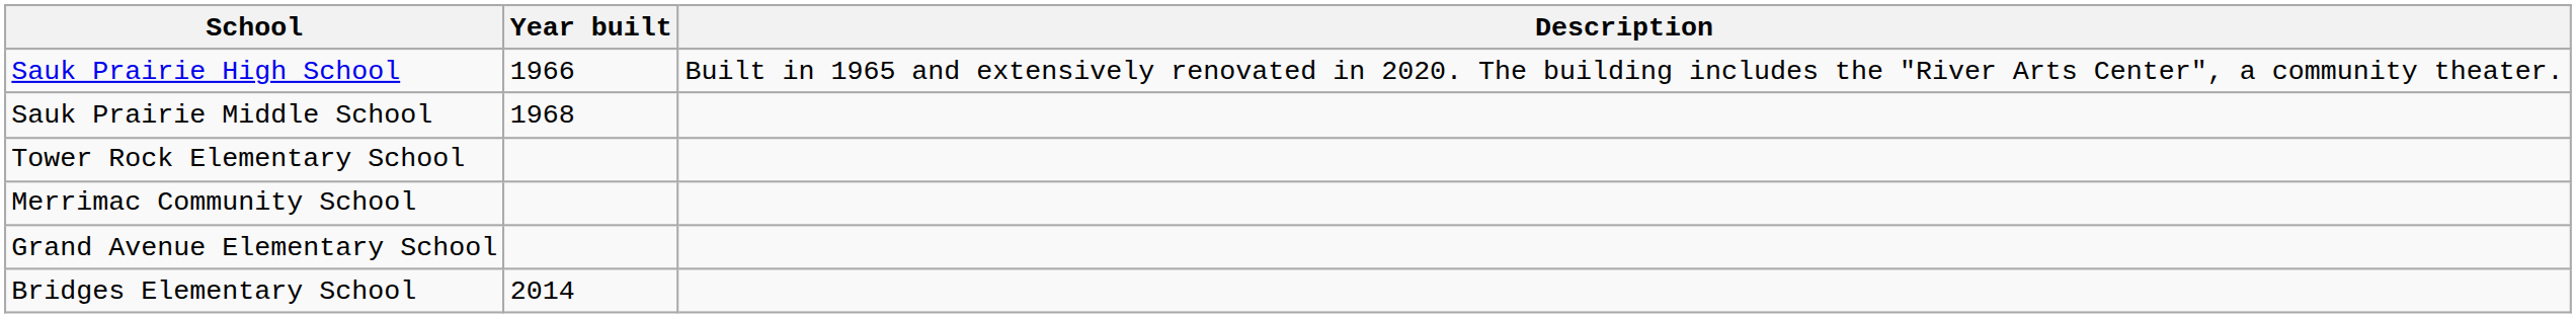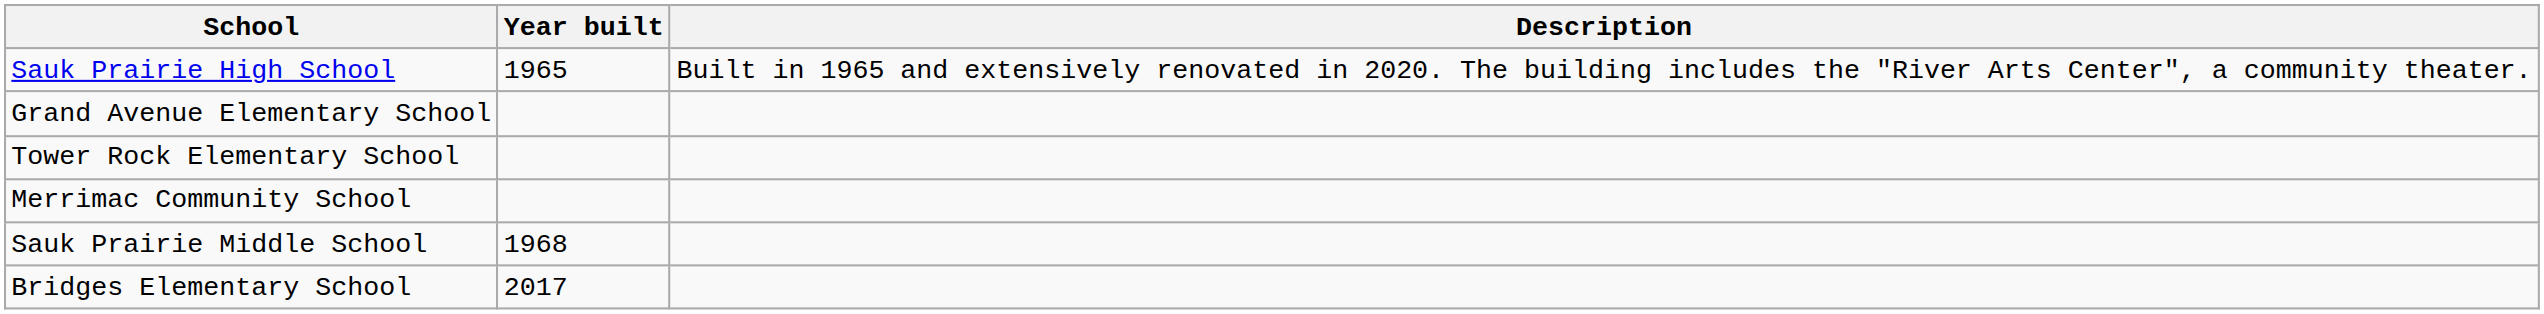Sauk Prairie High School | Year built: 1966 -> 1965
rows swapped: Sauk Prairie Middle School <-> Grand Avenue Elementary School
Bridges Elementary School | Year built: 2014 -> 2017
